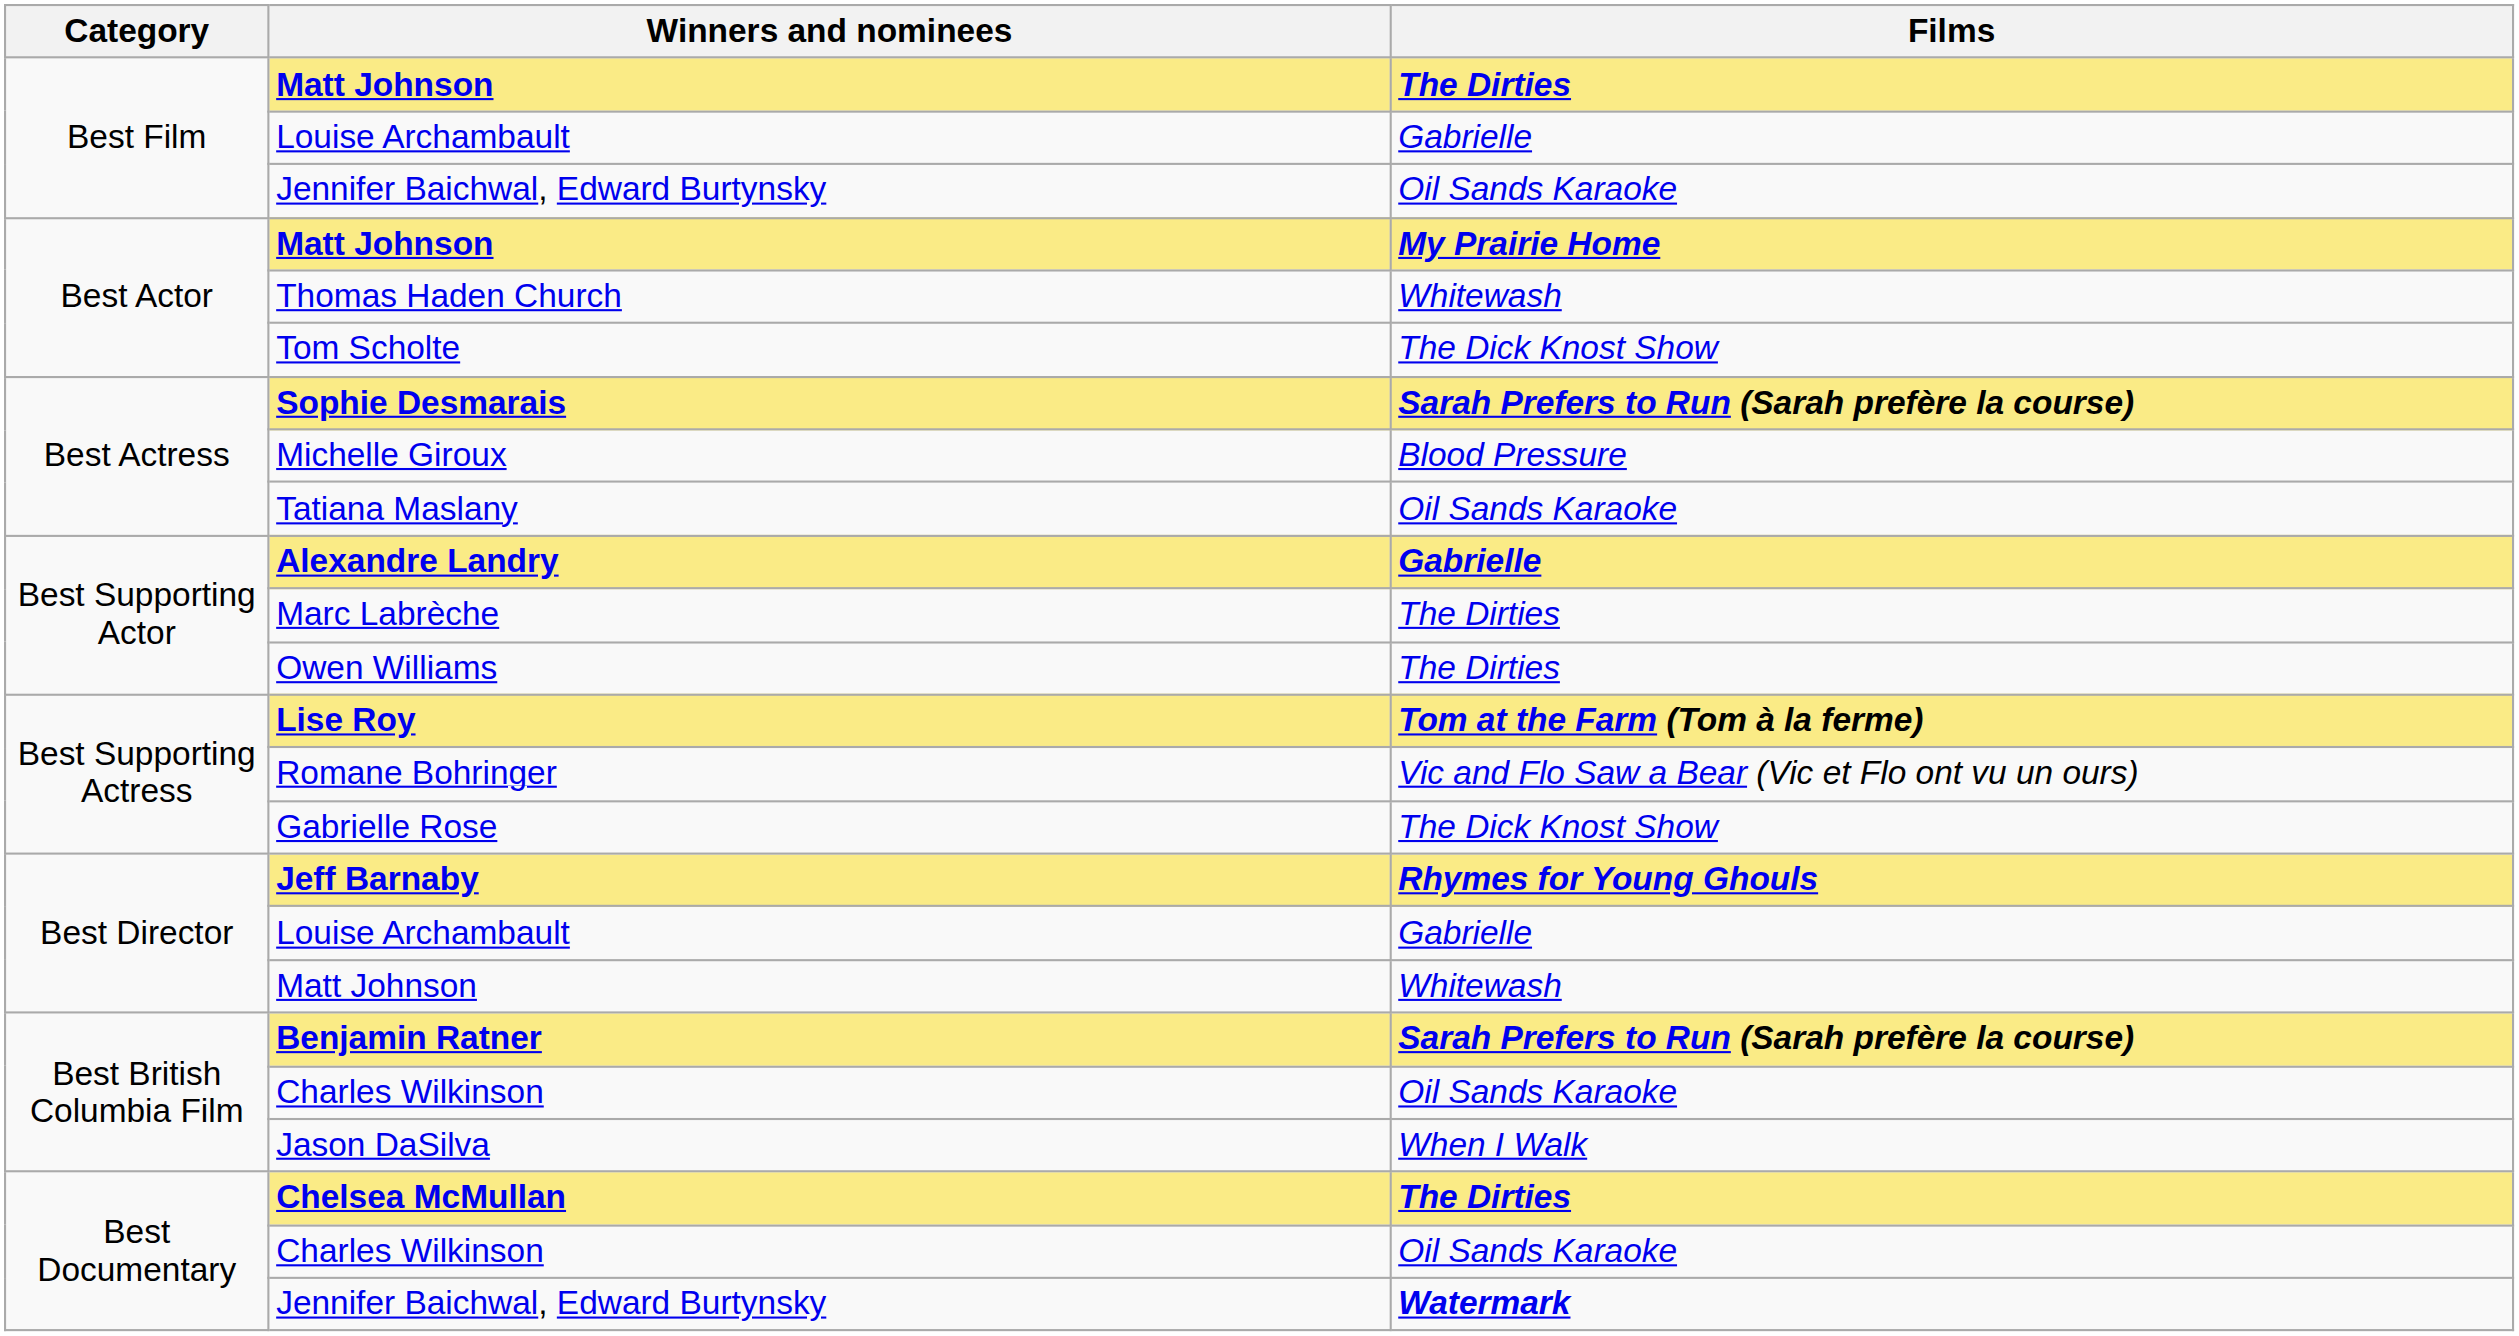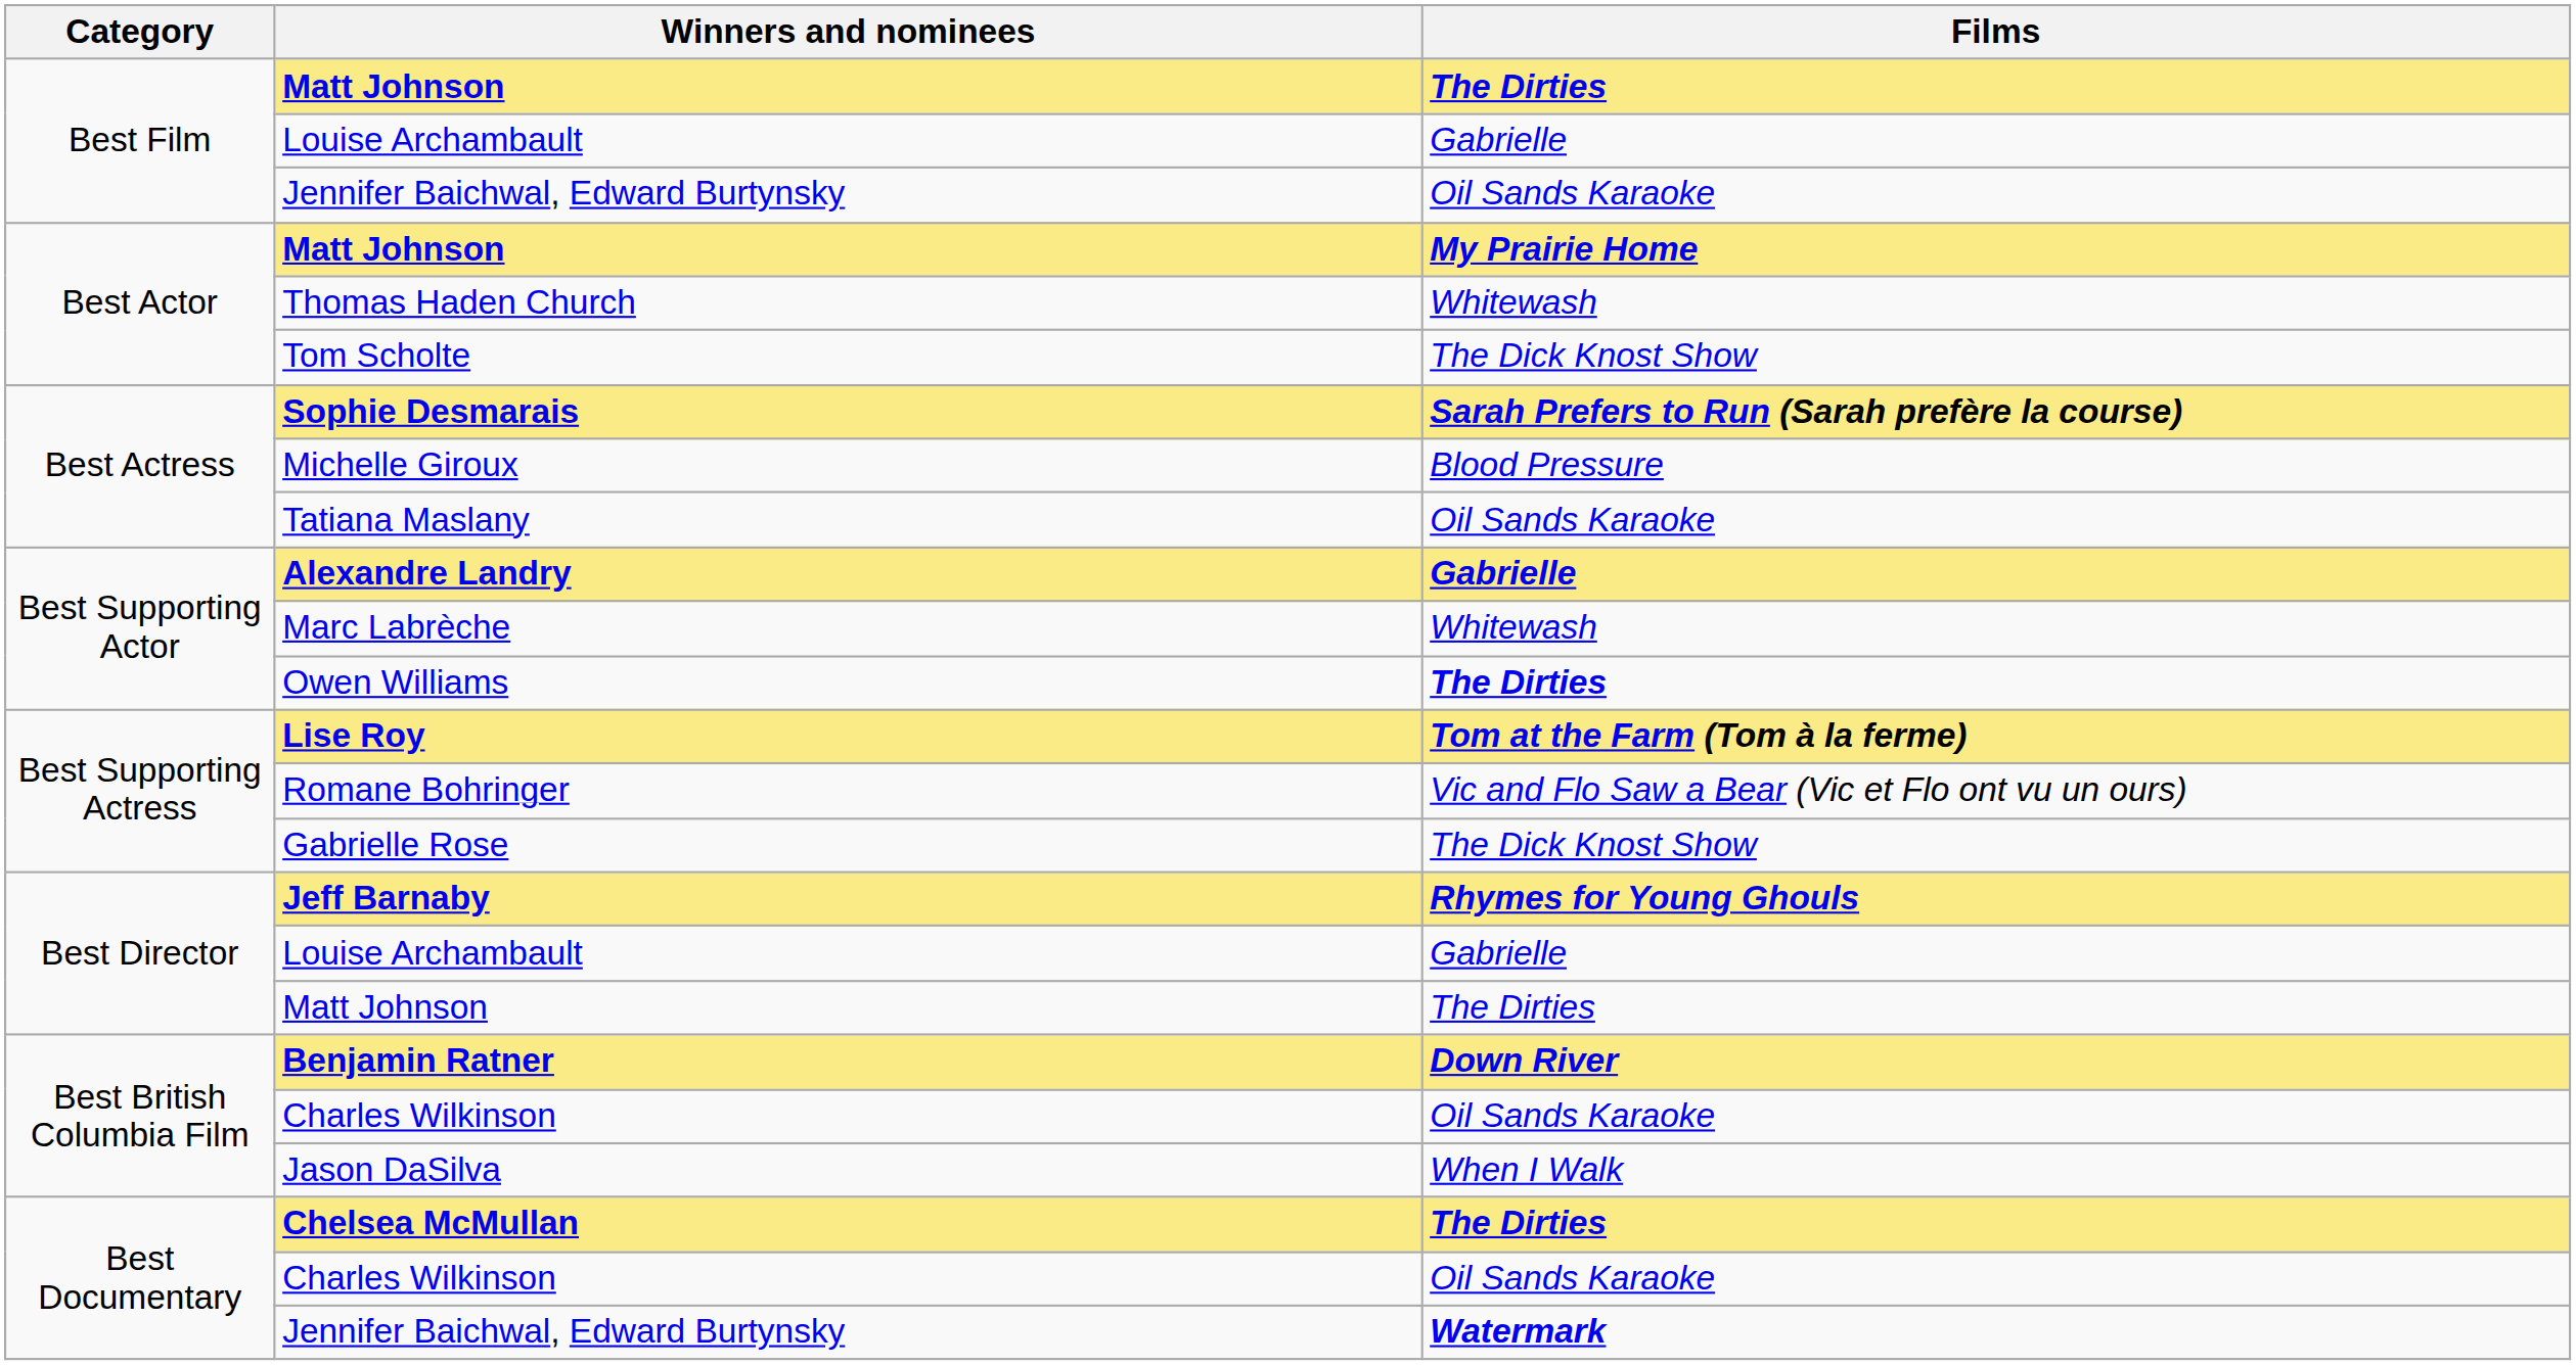Marc Labrèche | Films: The Dirties -> Whitewash
Owen Williams | Films: normal -> bold
Best Director / Matt Johnson | Films: Whitewash -> The Dirties
Benjamin Ratner | Films: Sarah Prefers to Run (Sarah prefère la course) -> Down River
